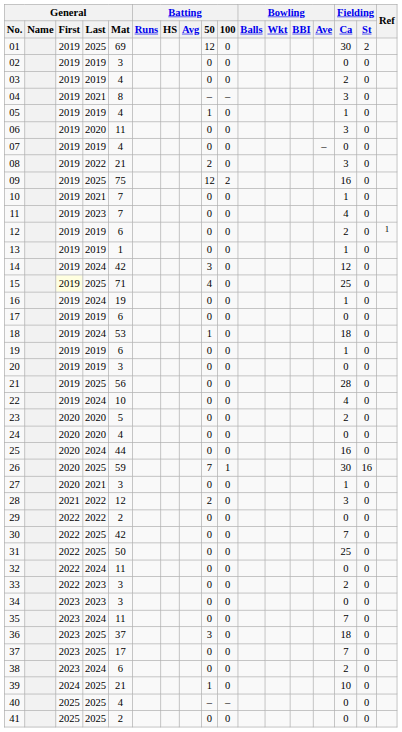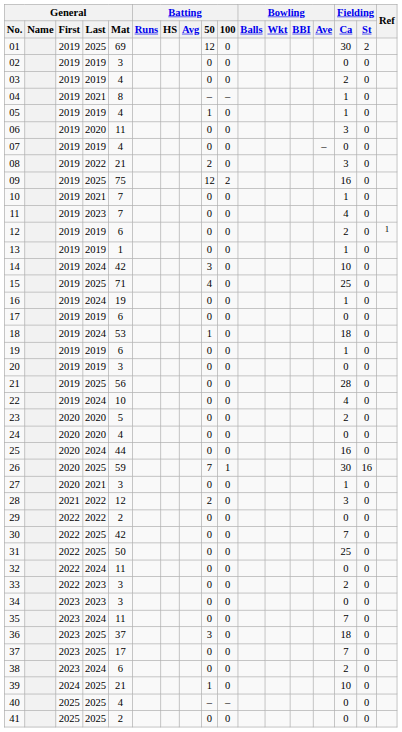04 | Fielding / Ca: 3 -> 1
14 | Fielding / Ca: 12 -> 10
15 | General / First: lightyellow background -> no background
